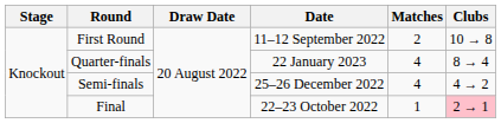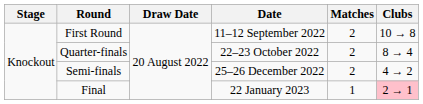Quarter-finals | Date: 22 January 2023 -> 22–23 October 2022
Quarter-finals | Matches: 4 -> 2
Semi-finals | Matches: 4 -> 2
Final | Date: 22–23 October 2022 -> 22 January 2023
